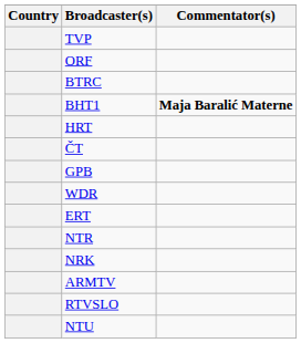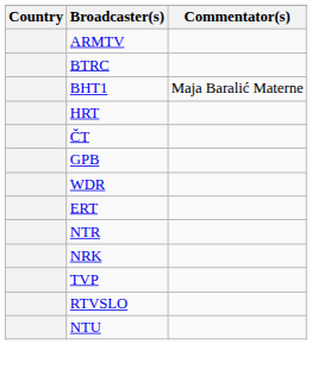rows swapped: ARMTV <-> TVP
- row: ORF
BHT1 | Commentator(s): bold -> normal
